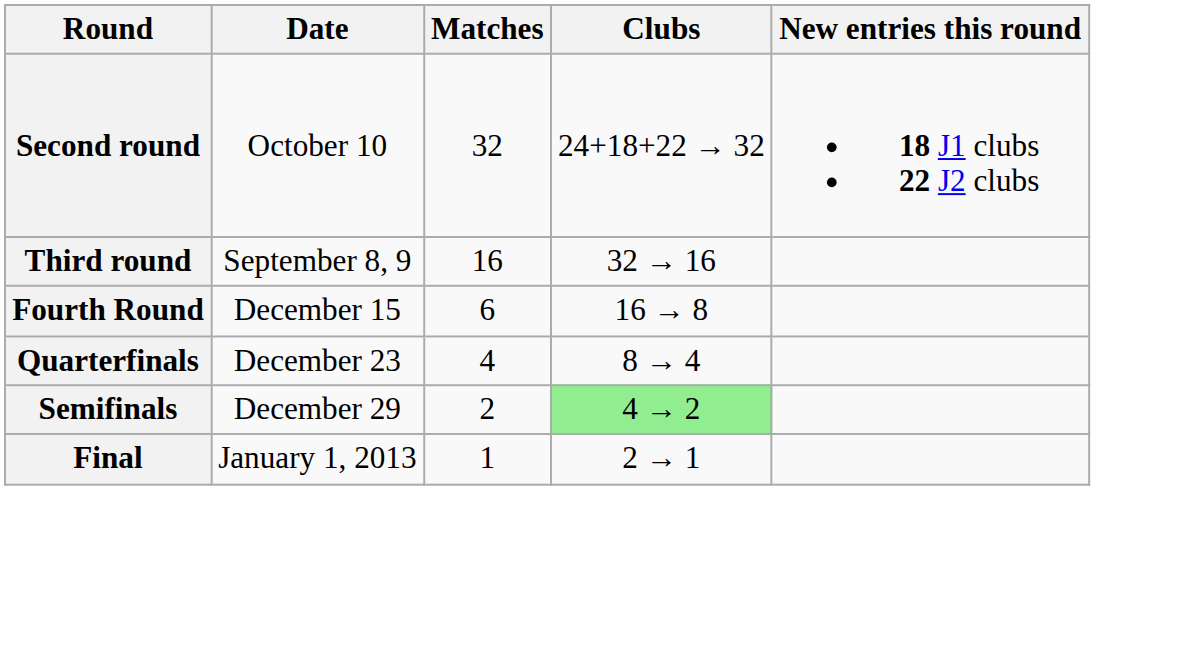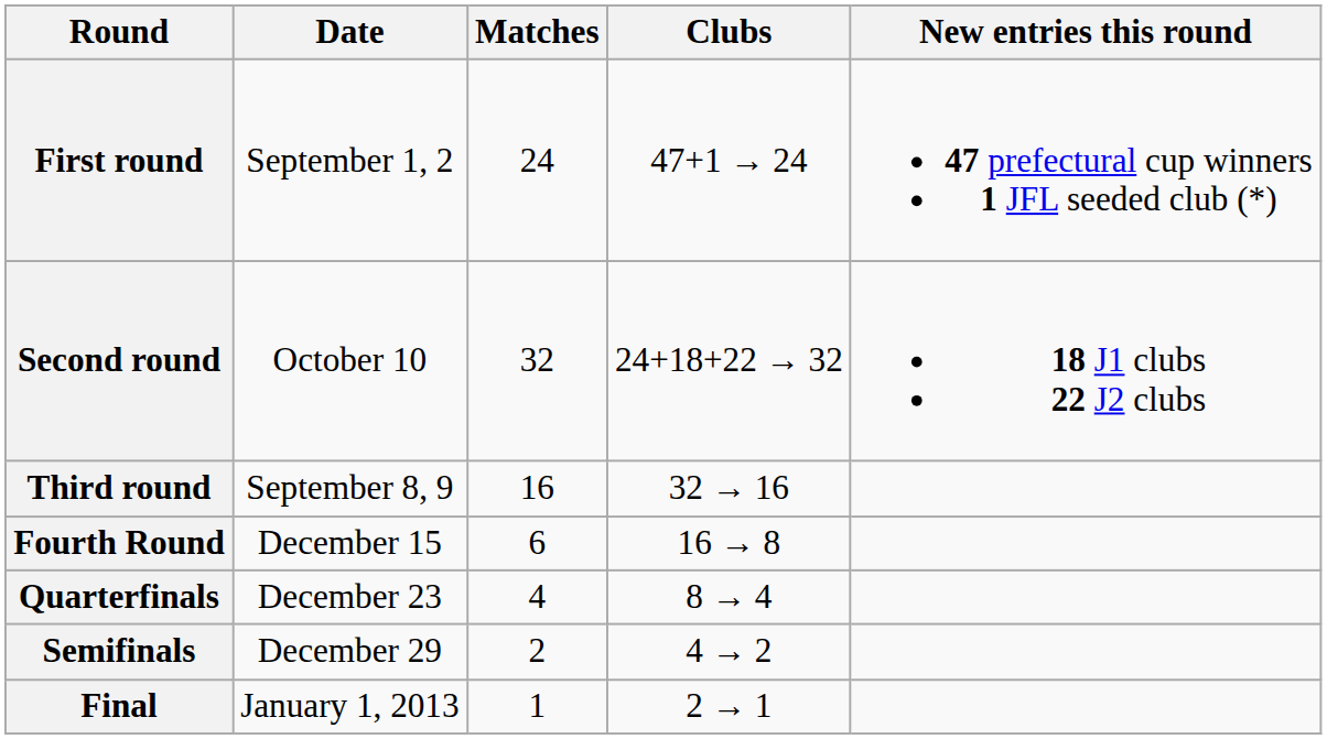+ row: First round | September 1, 2 | 24 | 47+1 → 24 | 47 prefectural cup winners 1 JFL seeded club (*)
Semifinals | Clubs: lightgreen background -> no background
